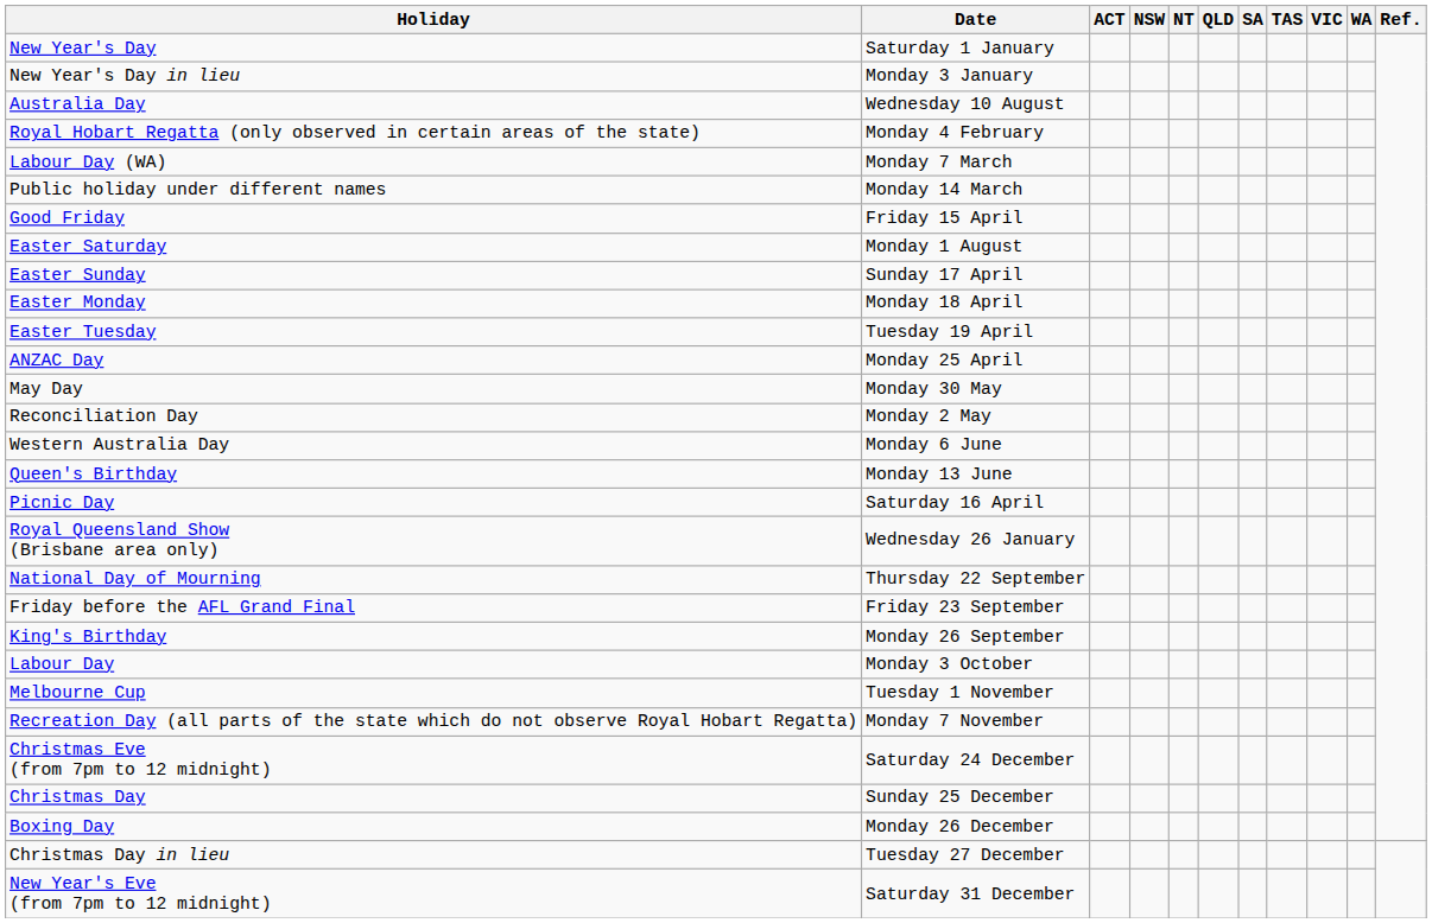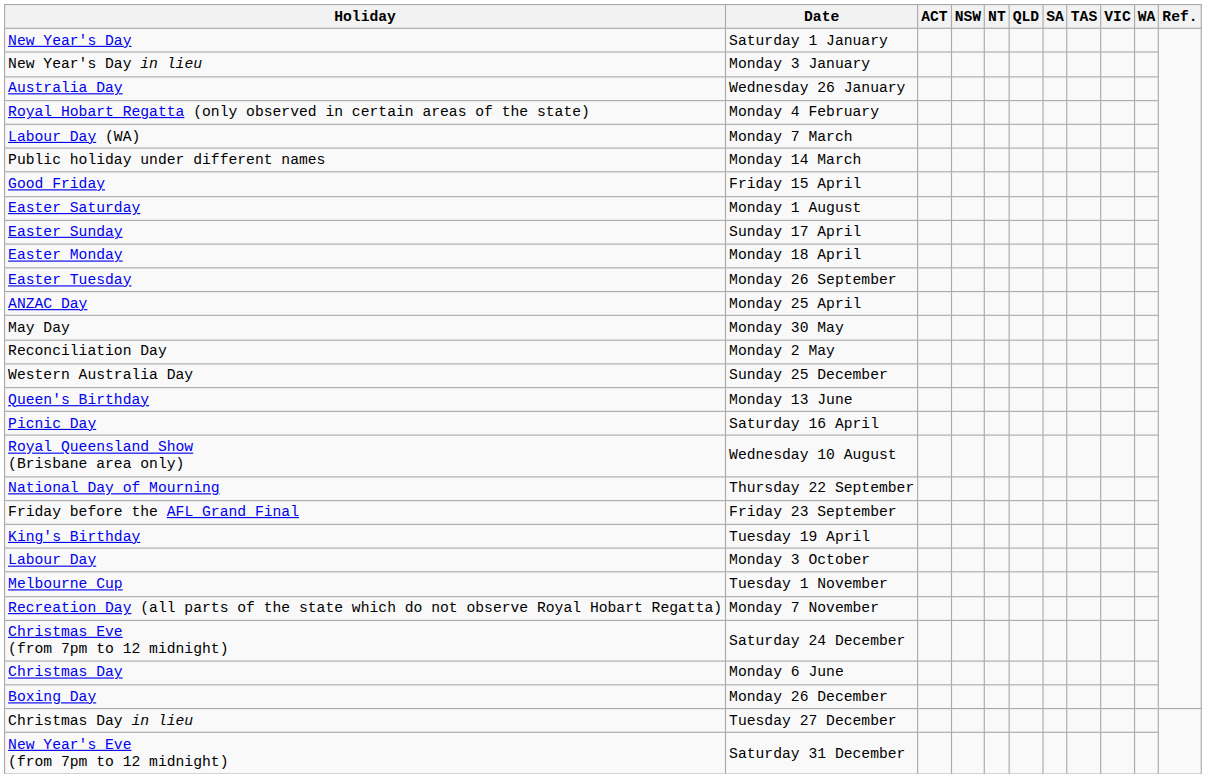Australia Day | Date: Wednesday 10 August -> Wednesday 26 January
Easter Tuesday | Date: Tuesday 19 April -> Monday 26 September
Western Australia Day | Date: Monday 6 June -> Sunday 25 December
Royal Queensland Show (Brisbane area only) | Date: Wednesday 26 January -> Wednesday 10 August
King's Birthday | Date: Monday 26 September -> Tuesday 19 April
Christmas Day | Date: Sunday 25 December -> Monday 6 June
